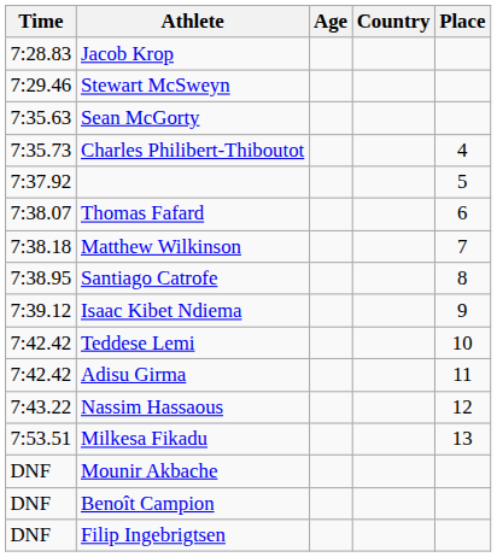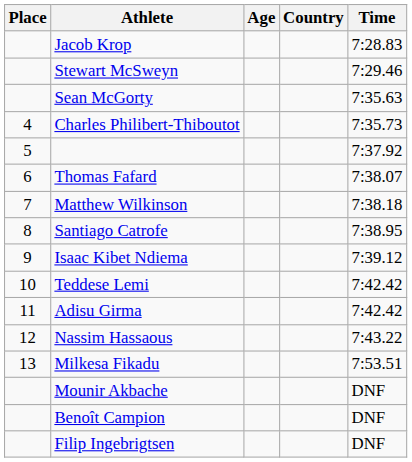columns swapped: Place <-> Time
